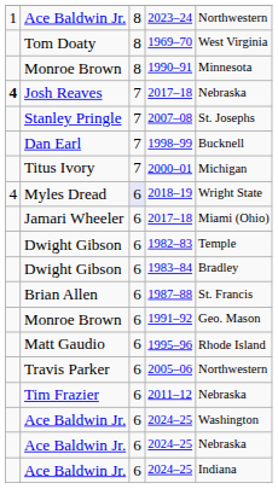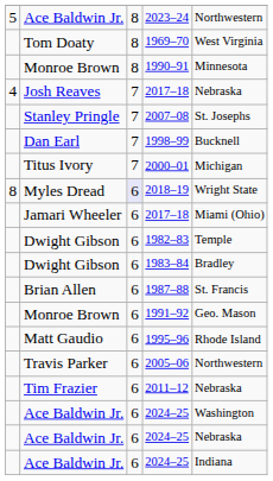2023–24 | column 1: 1 -> 5
Josh Reaves / 2017–18 | column 1: bold -> normal
2018–19 | column 1: 4 -> 8
